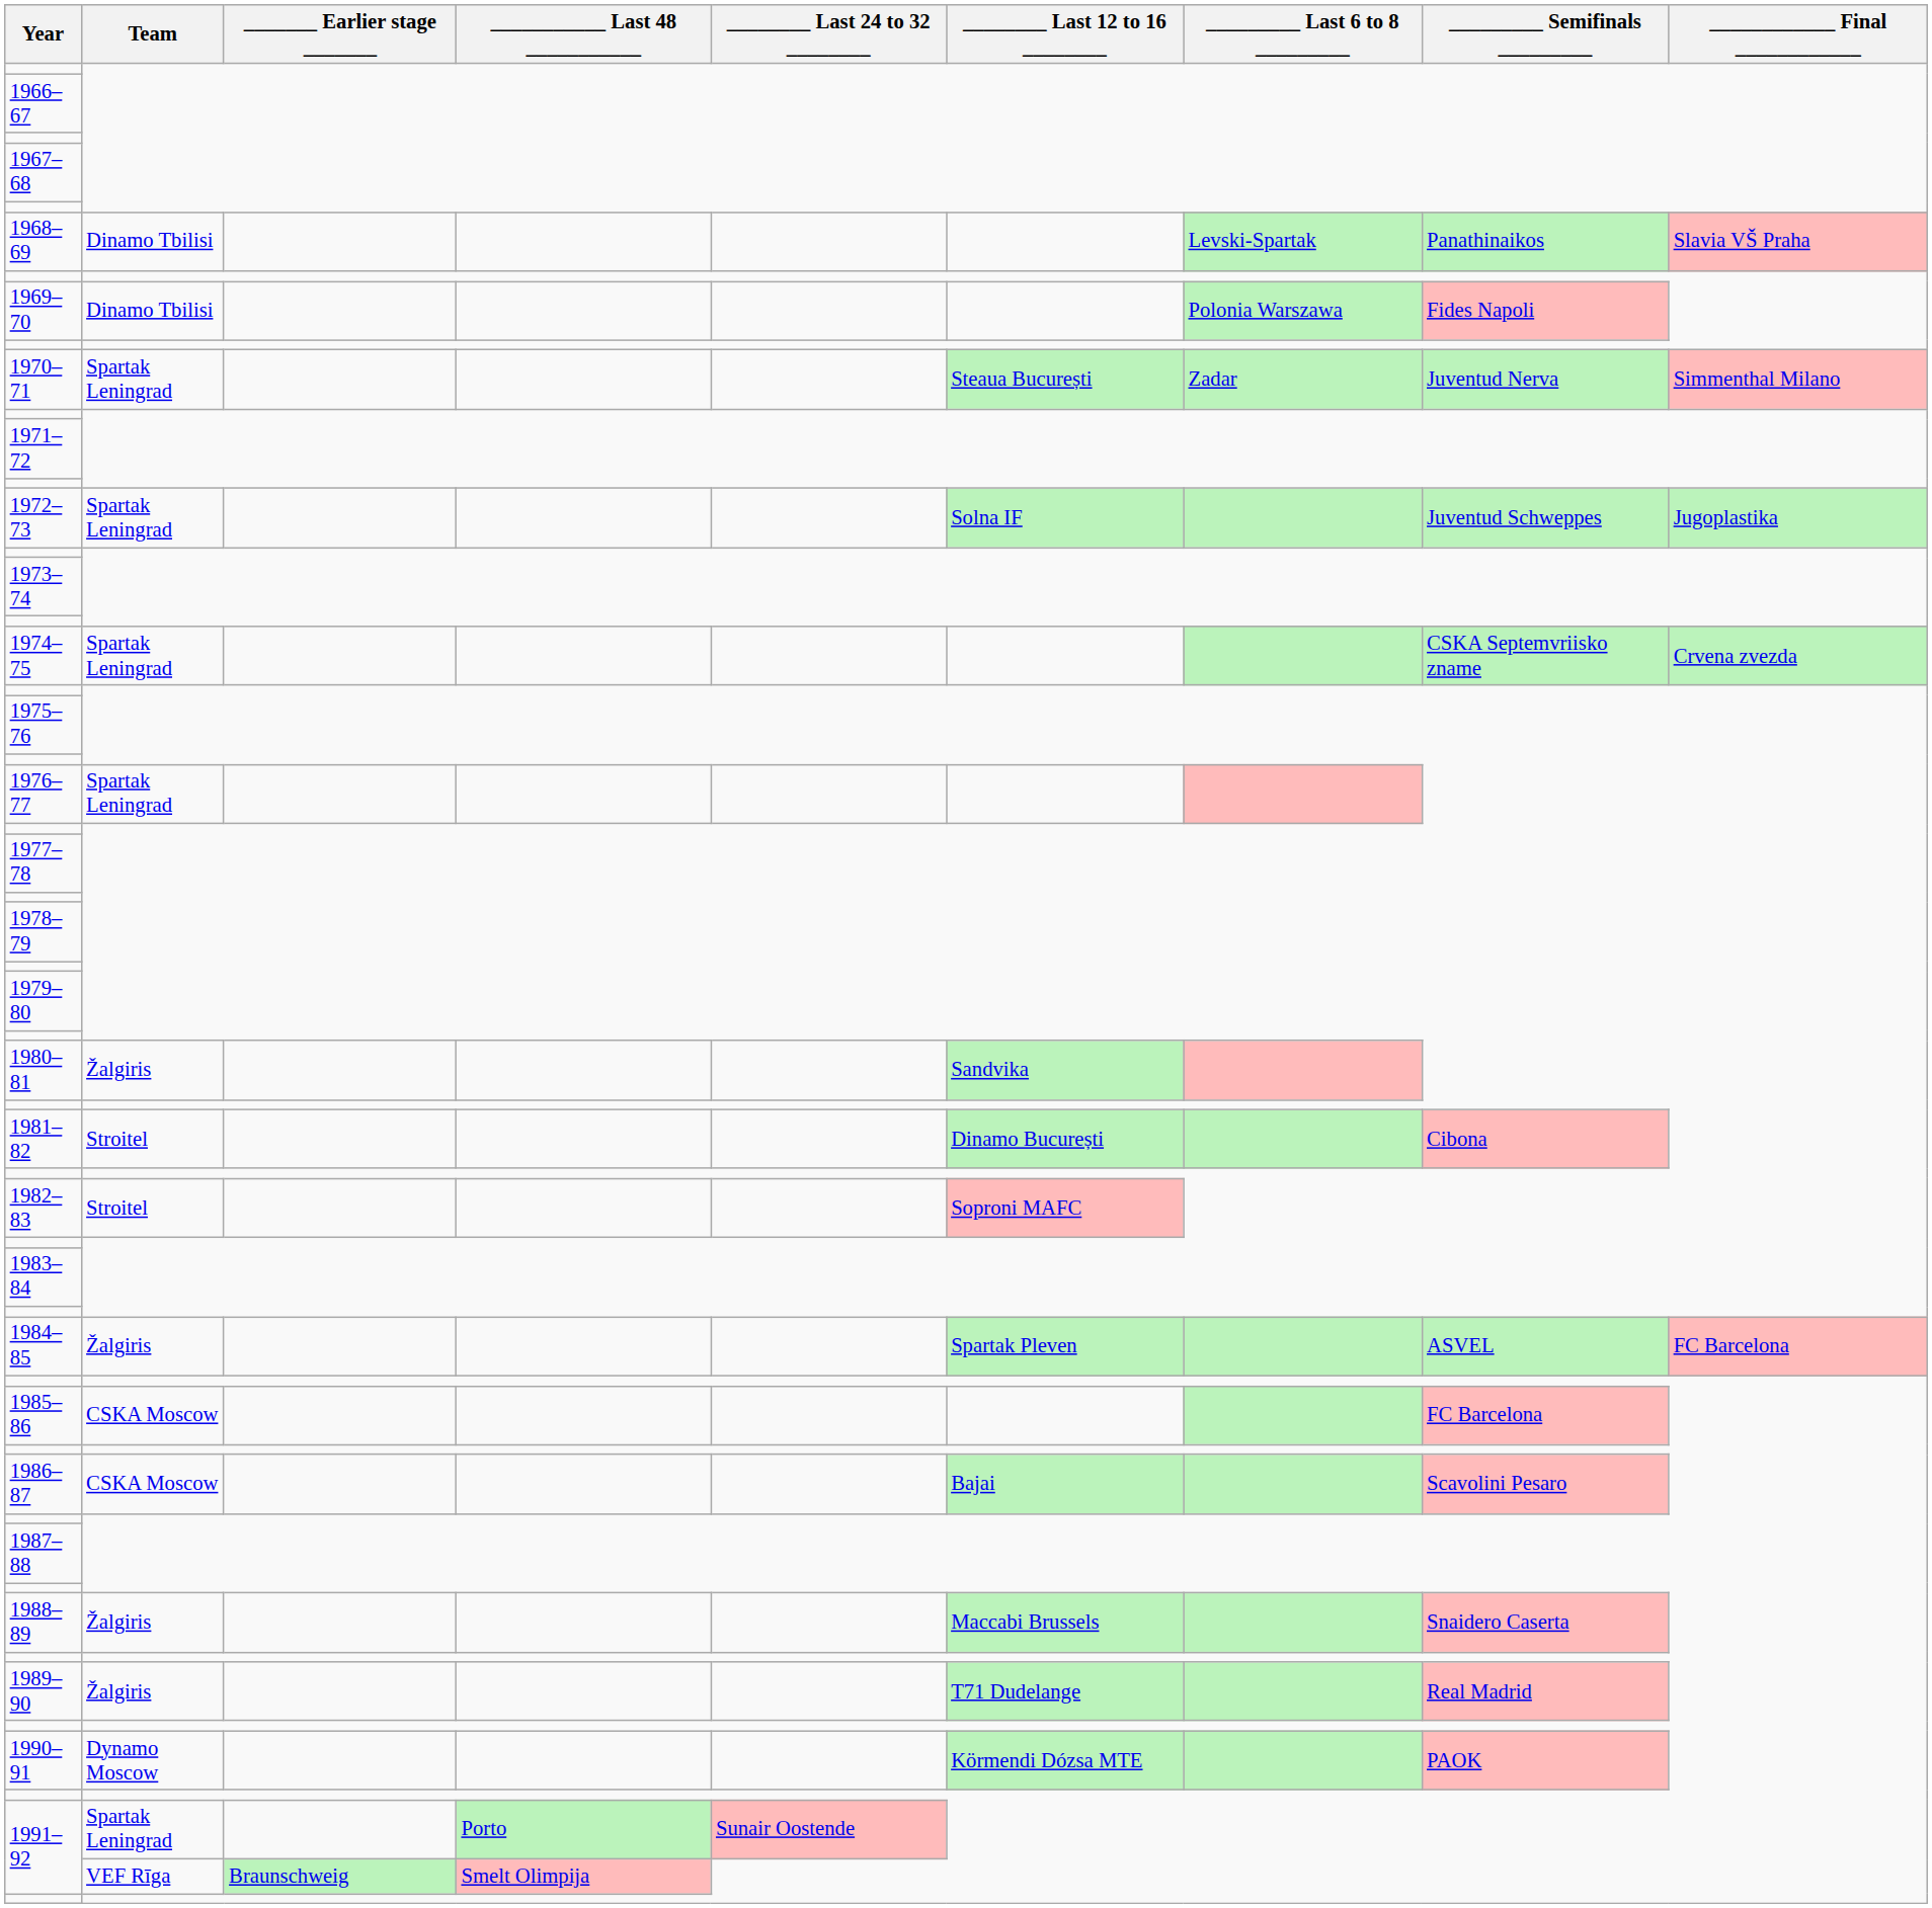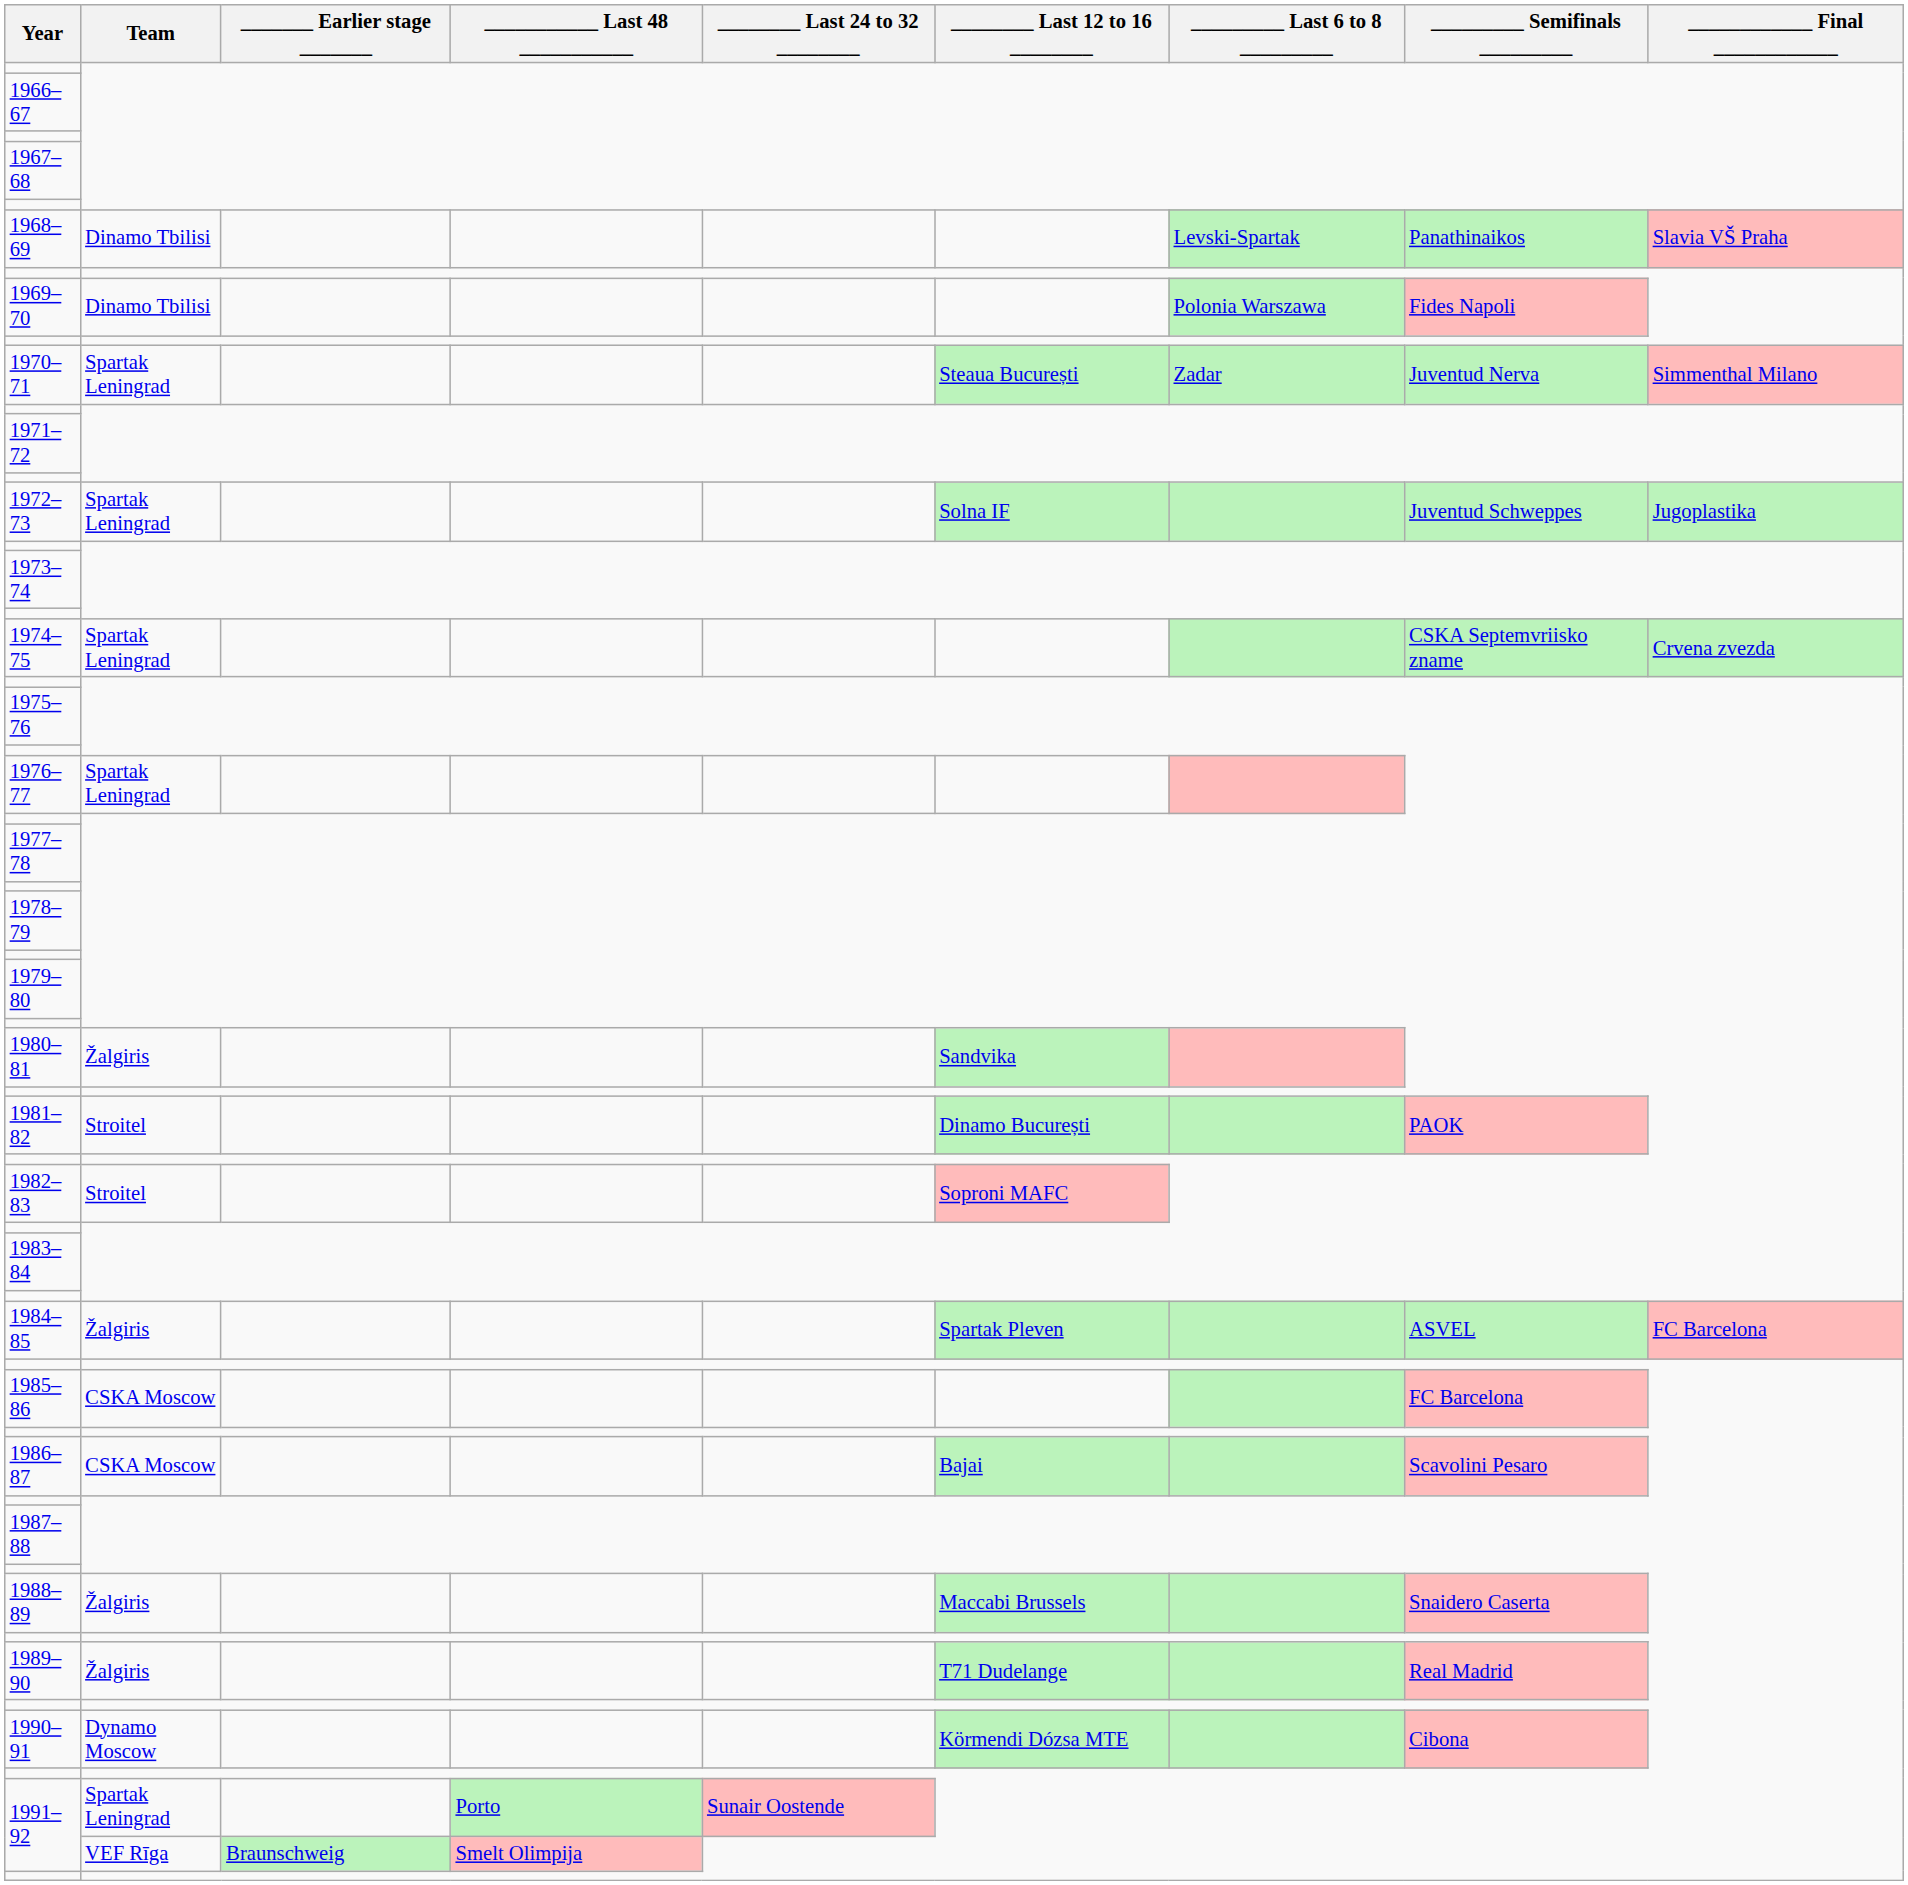1981–82 | _________ Semifinals _________: Cibona -> PAOK
1990–91 | _________ Semifinals _________: PAOK -> Cibona
